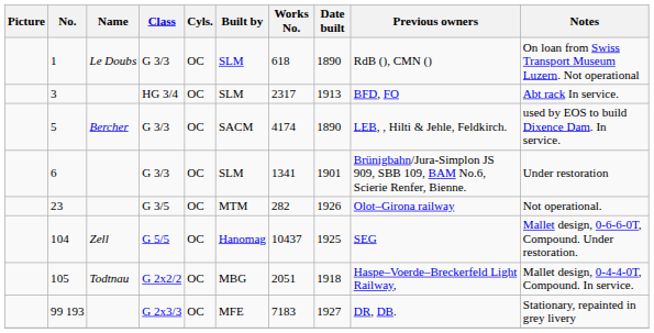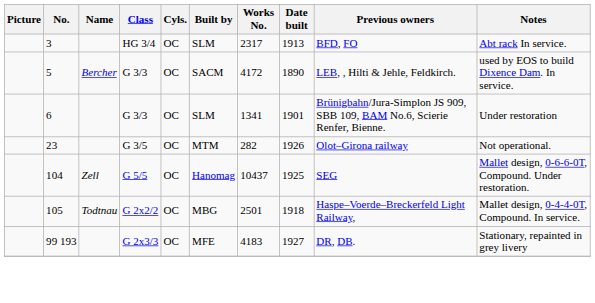- row: 1 | Le Doubs | G 3/3 | OC | SLM | 618 | 1890 | RdB (), CMN () | On loan from Swiss Transport Museum Luzern. Not operational
5 | Works No.: 4174 -> 4172
105 | Works No.: 2051 -> 2501
99 193 | Works No.: 7183 -> 4183
